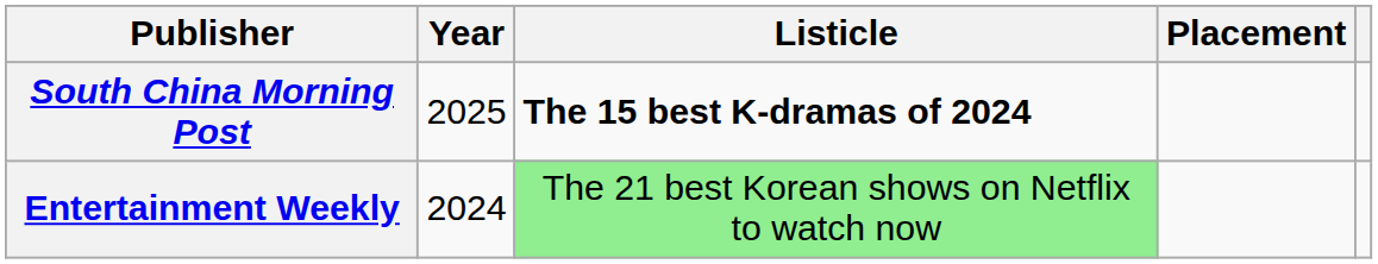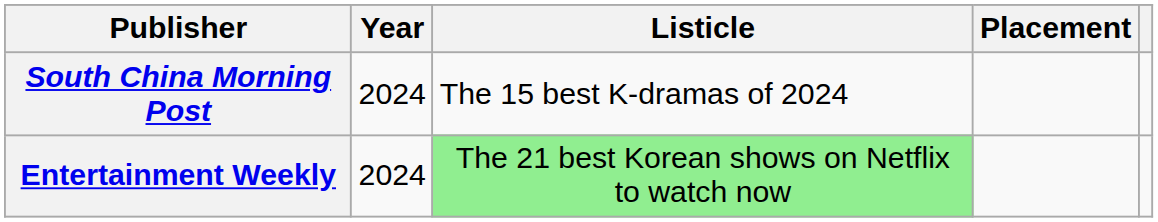South China Morning Post | Year: 2025 -> 2024
South China Morning Post | Listicle: bold -> normal
